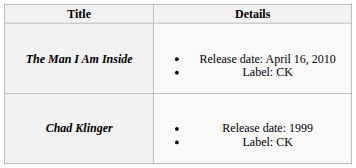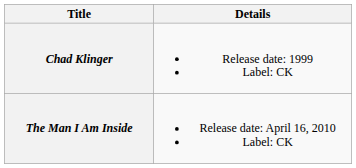rows swapped: Chad Klinger <-> The Man I Am Inside
